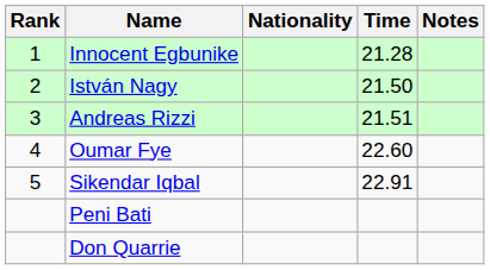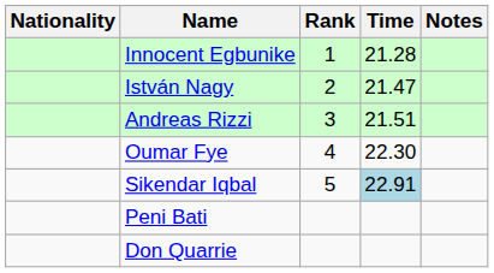columns swapped: Rank <-> Nationality
István Nagy | Time: 21.50 -> 21.47
Oumar Fye | Time: 22.60 -> 22.30
Sikendar Iqbal | Time: no background -> lightblue background
